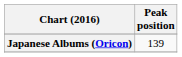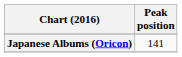Japanese Albums (Oricon) | Peak position: 139 -> 141
